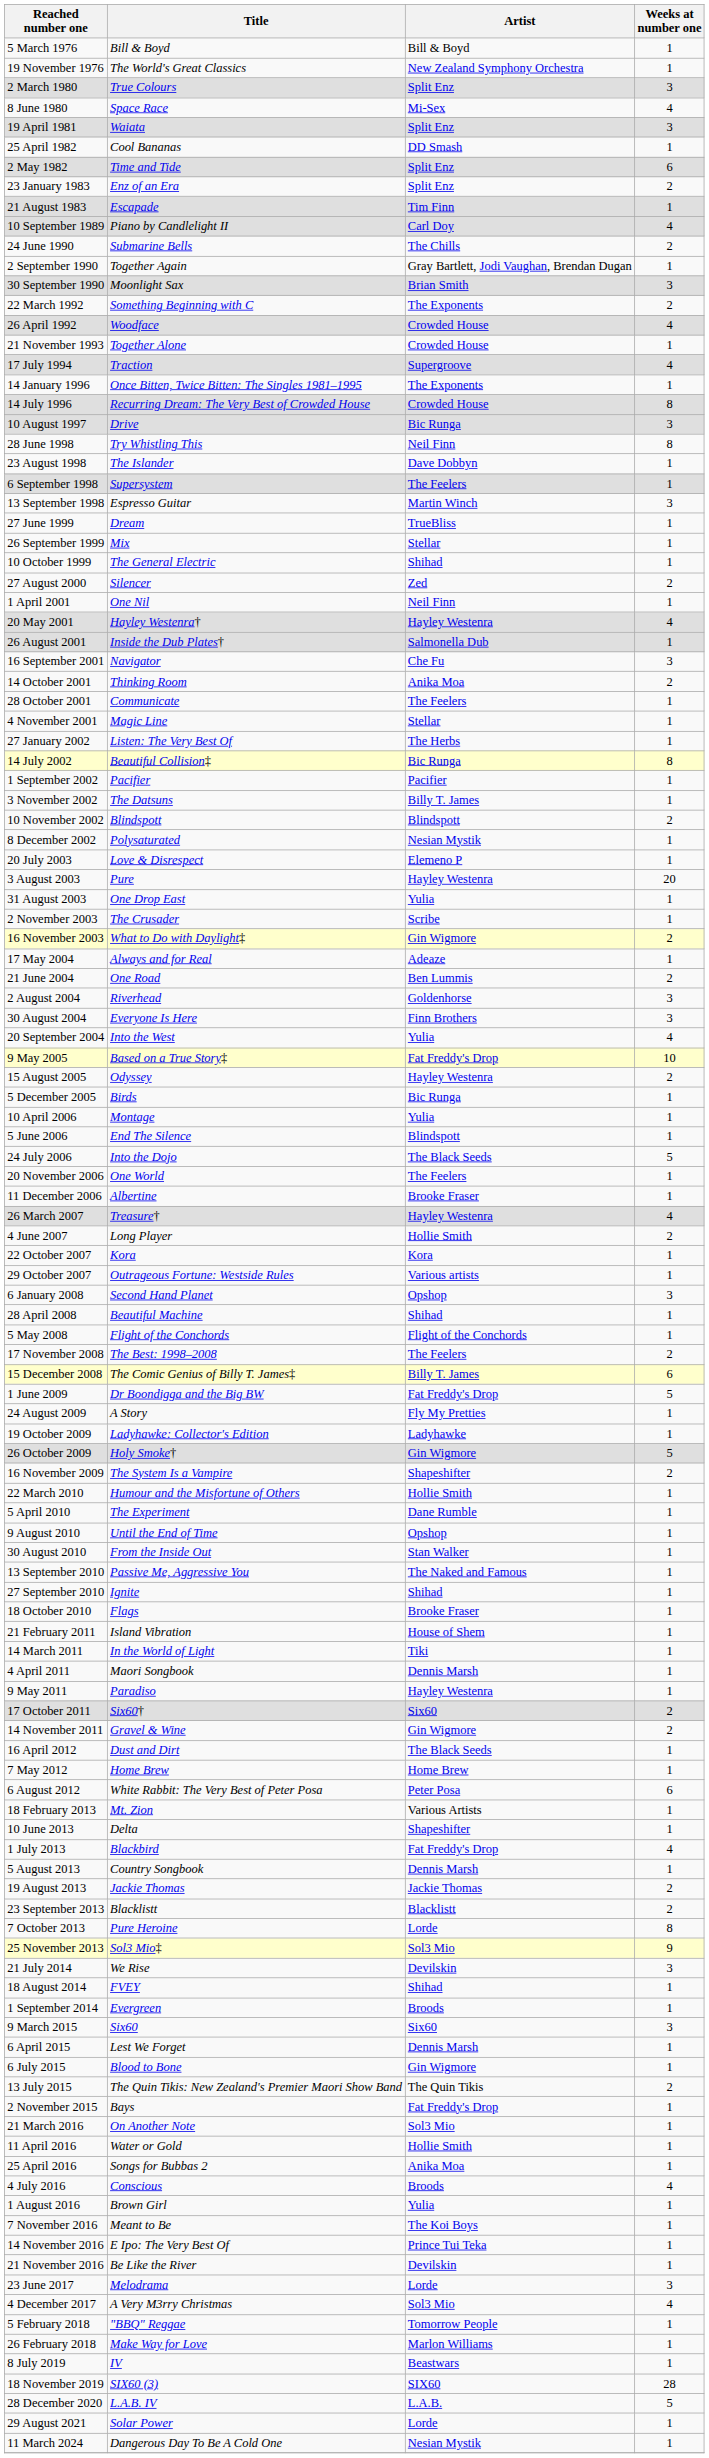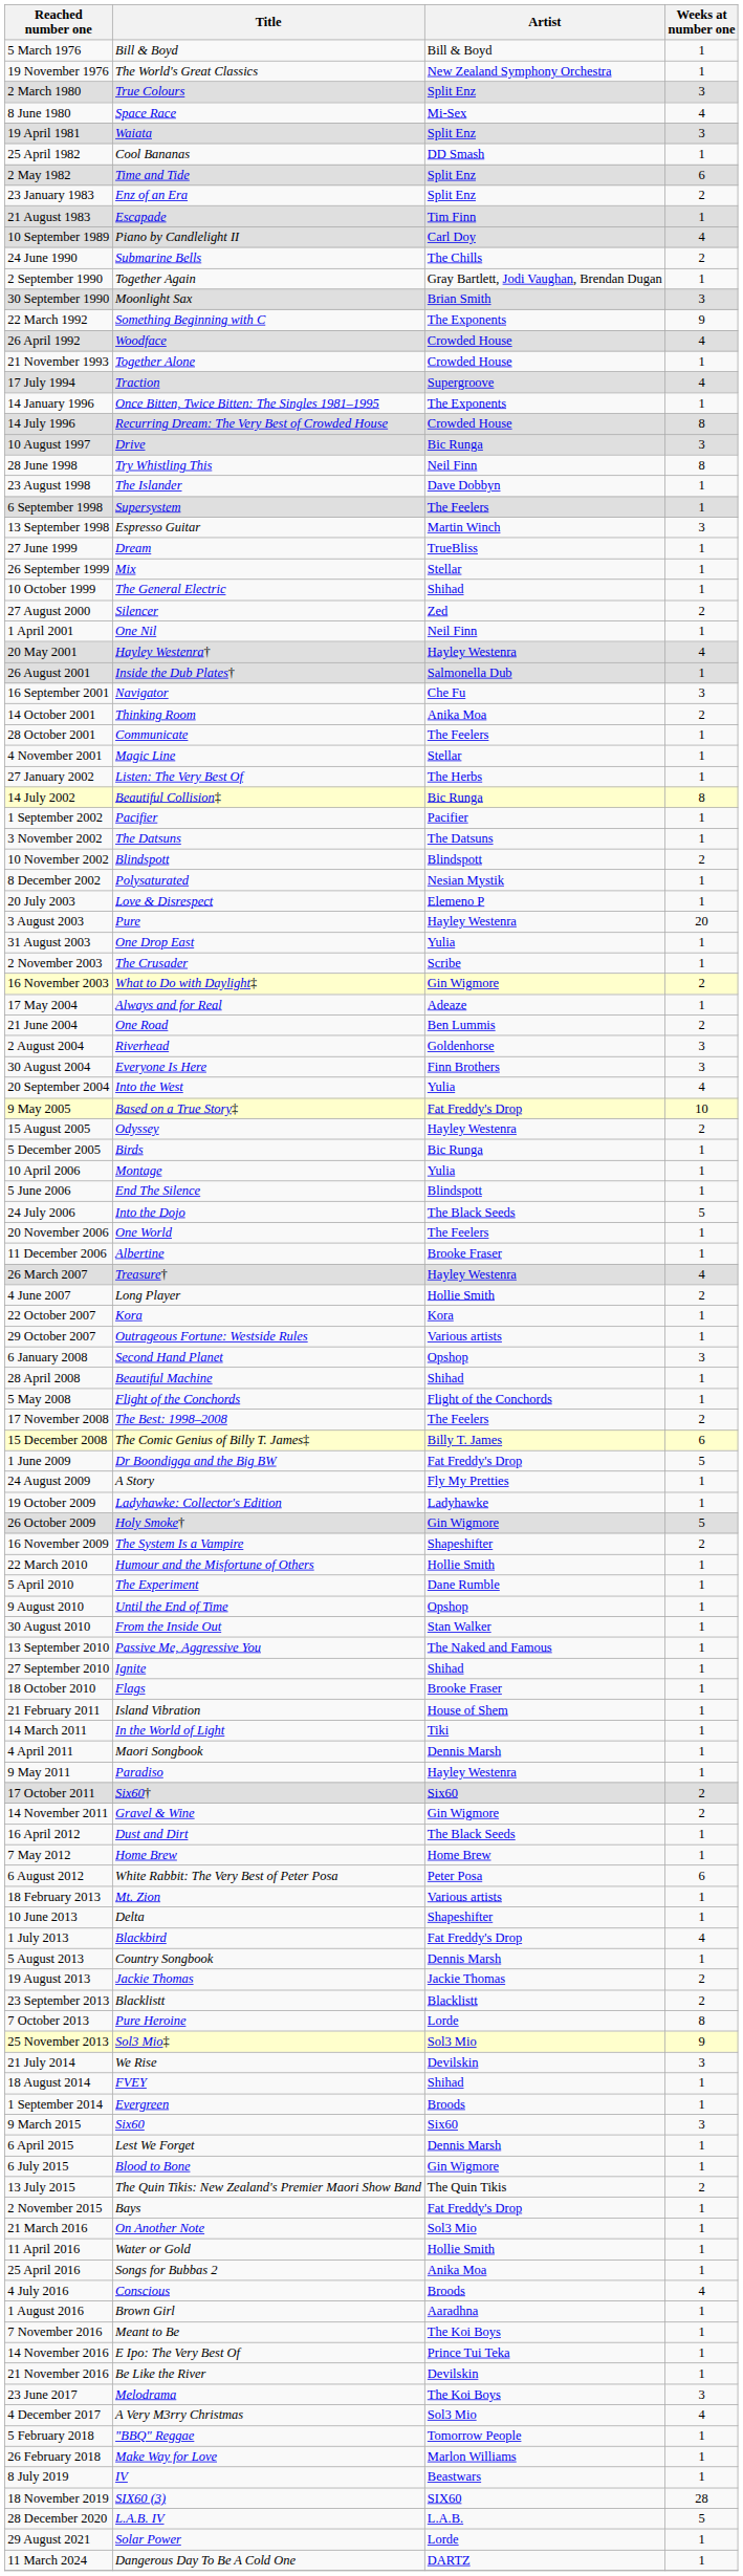22 March 1992 | Weeks at number one: 2 -> 9
3 November 2002 | Artist: Billy T. James -> The Datsuns
18 February 2013 | Artist: Various Artists -> Various artists
1 August 2016 | Artist: Yulia -> Aaradhna
23 June 2017 | Artist: Lorde -> The Koi Boys
11 March 2024 | Artist: Nesian Mystik -> DARTZ
